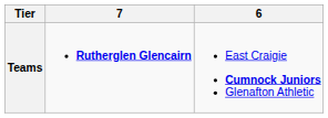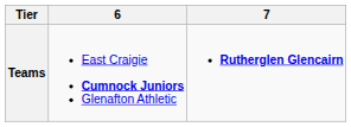columns swapped: 6 <-> 7
